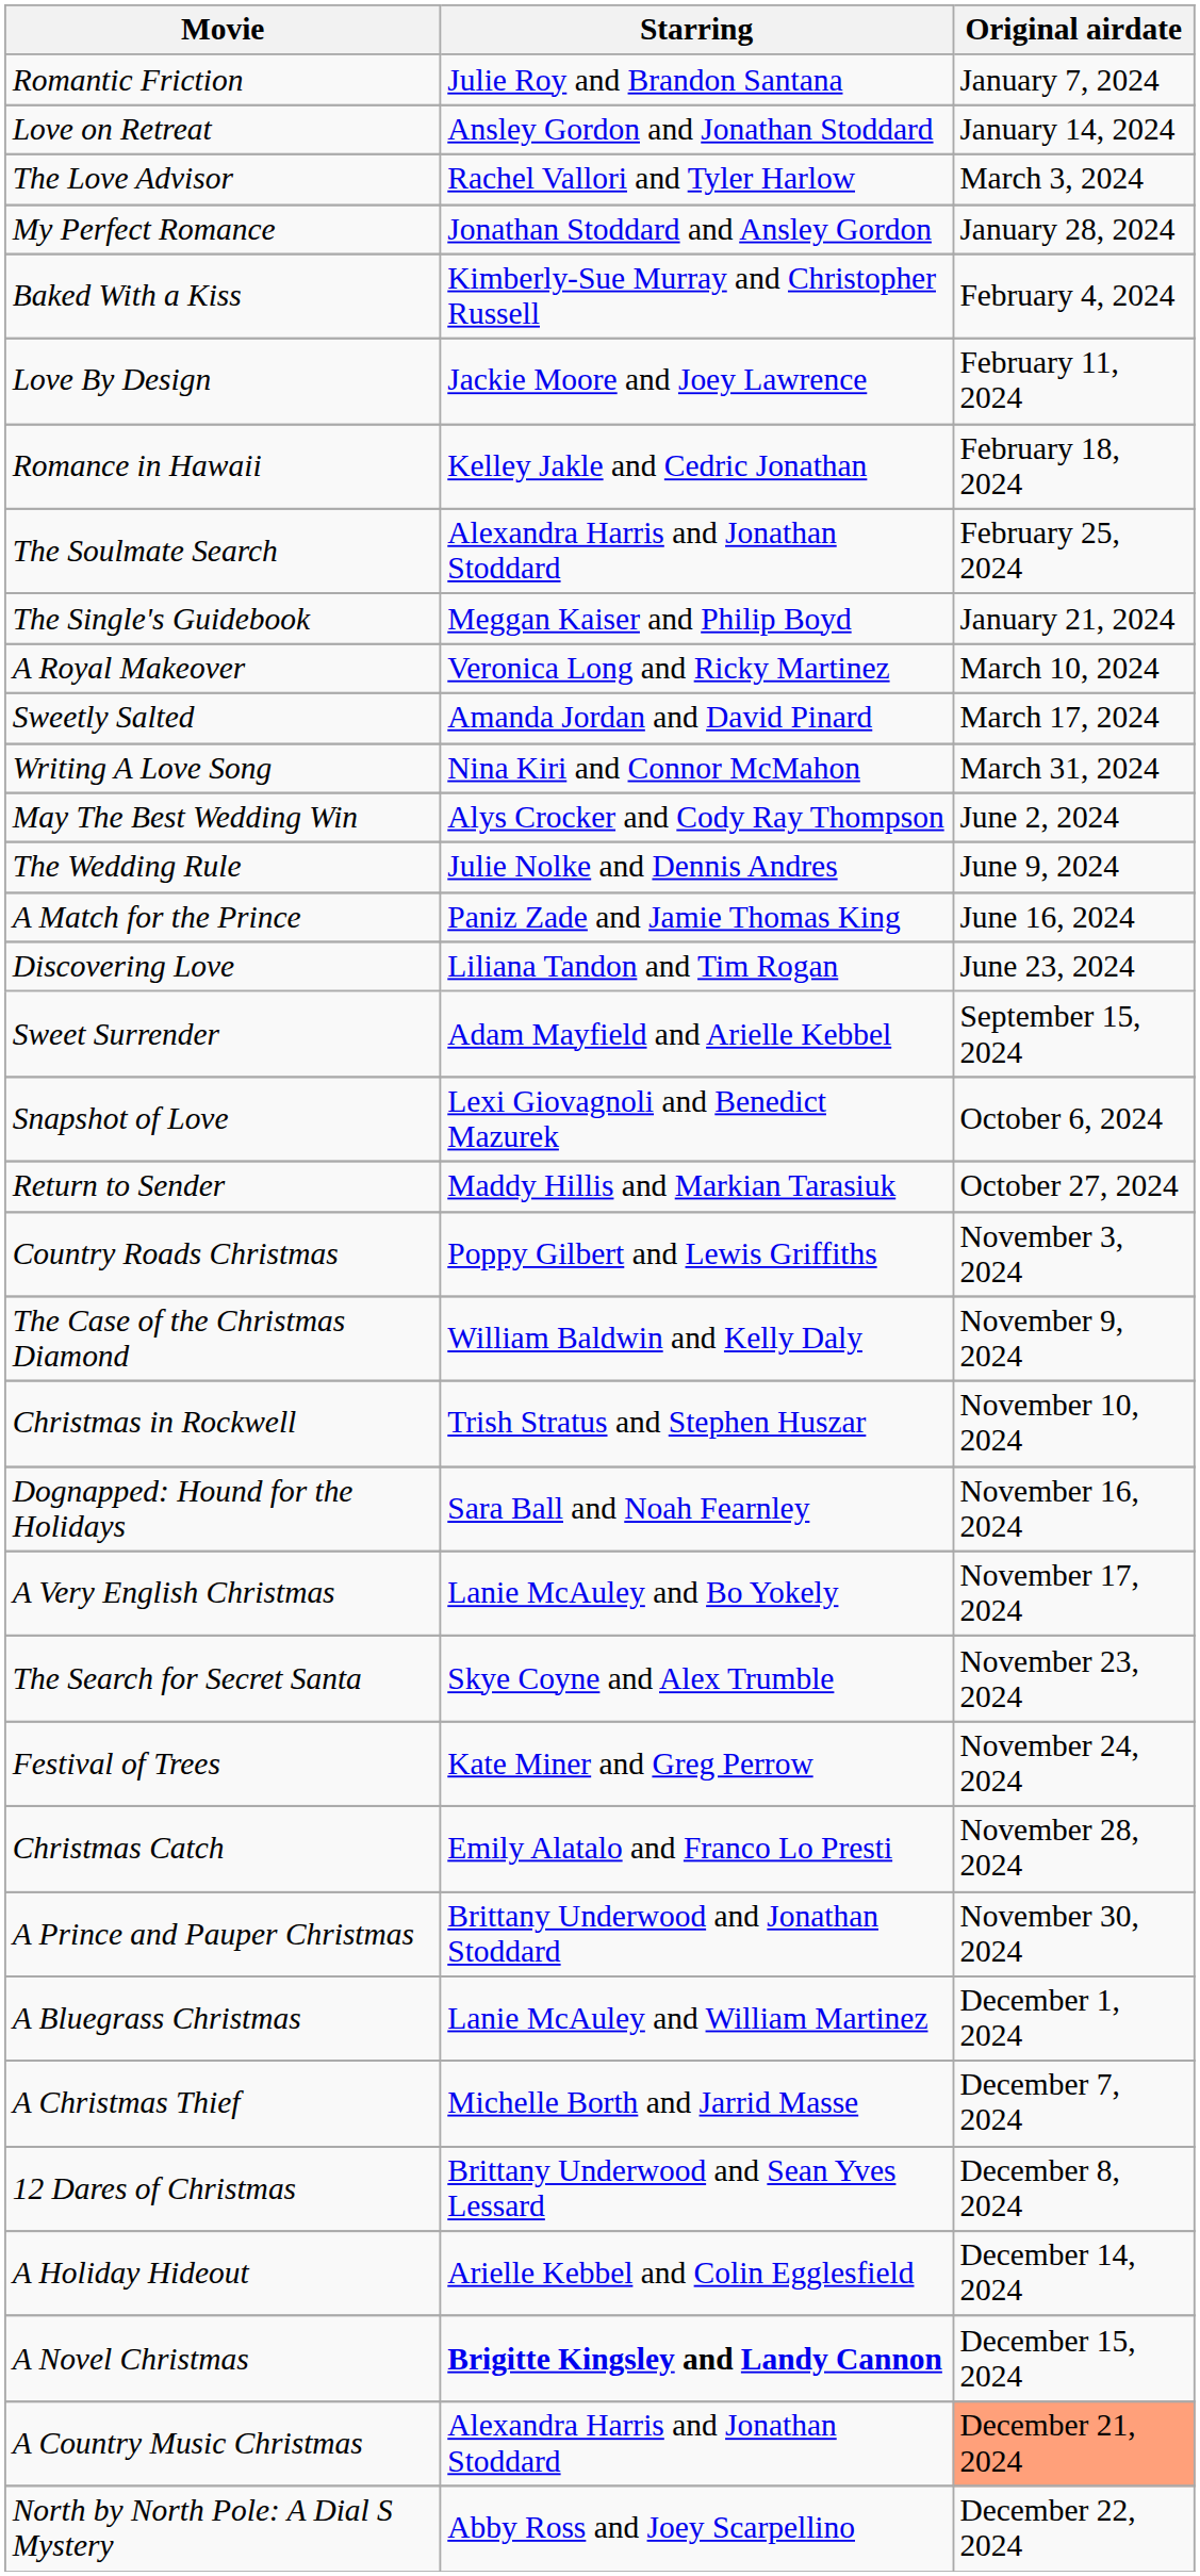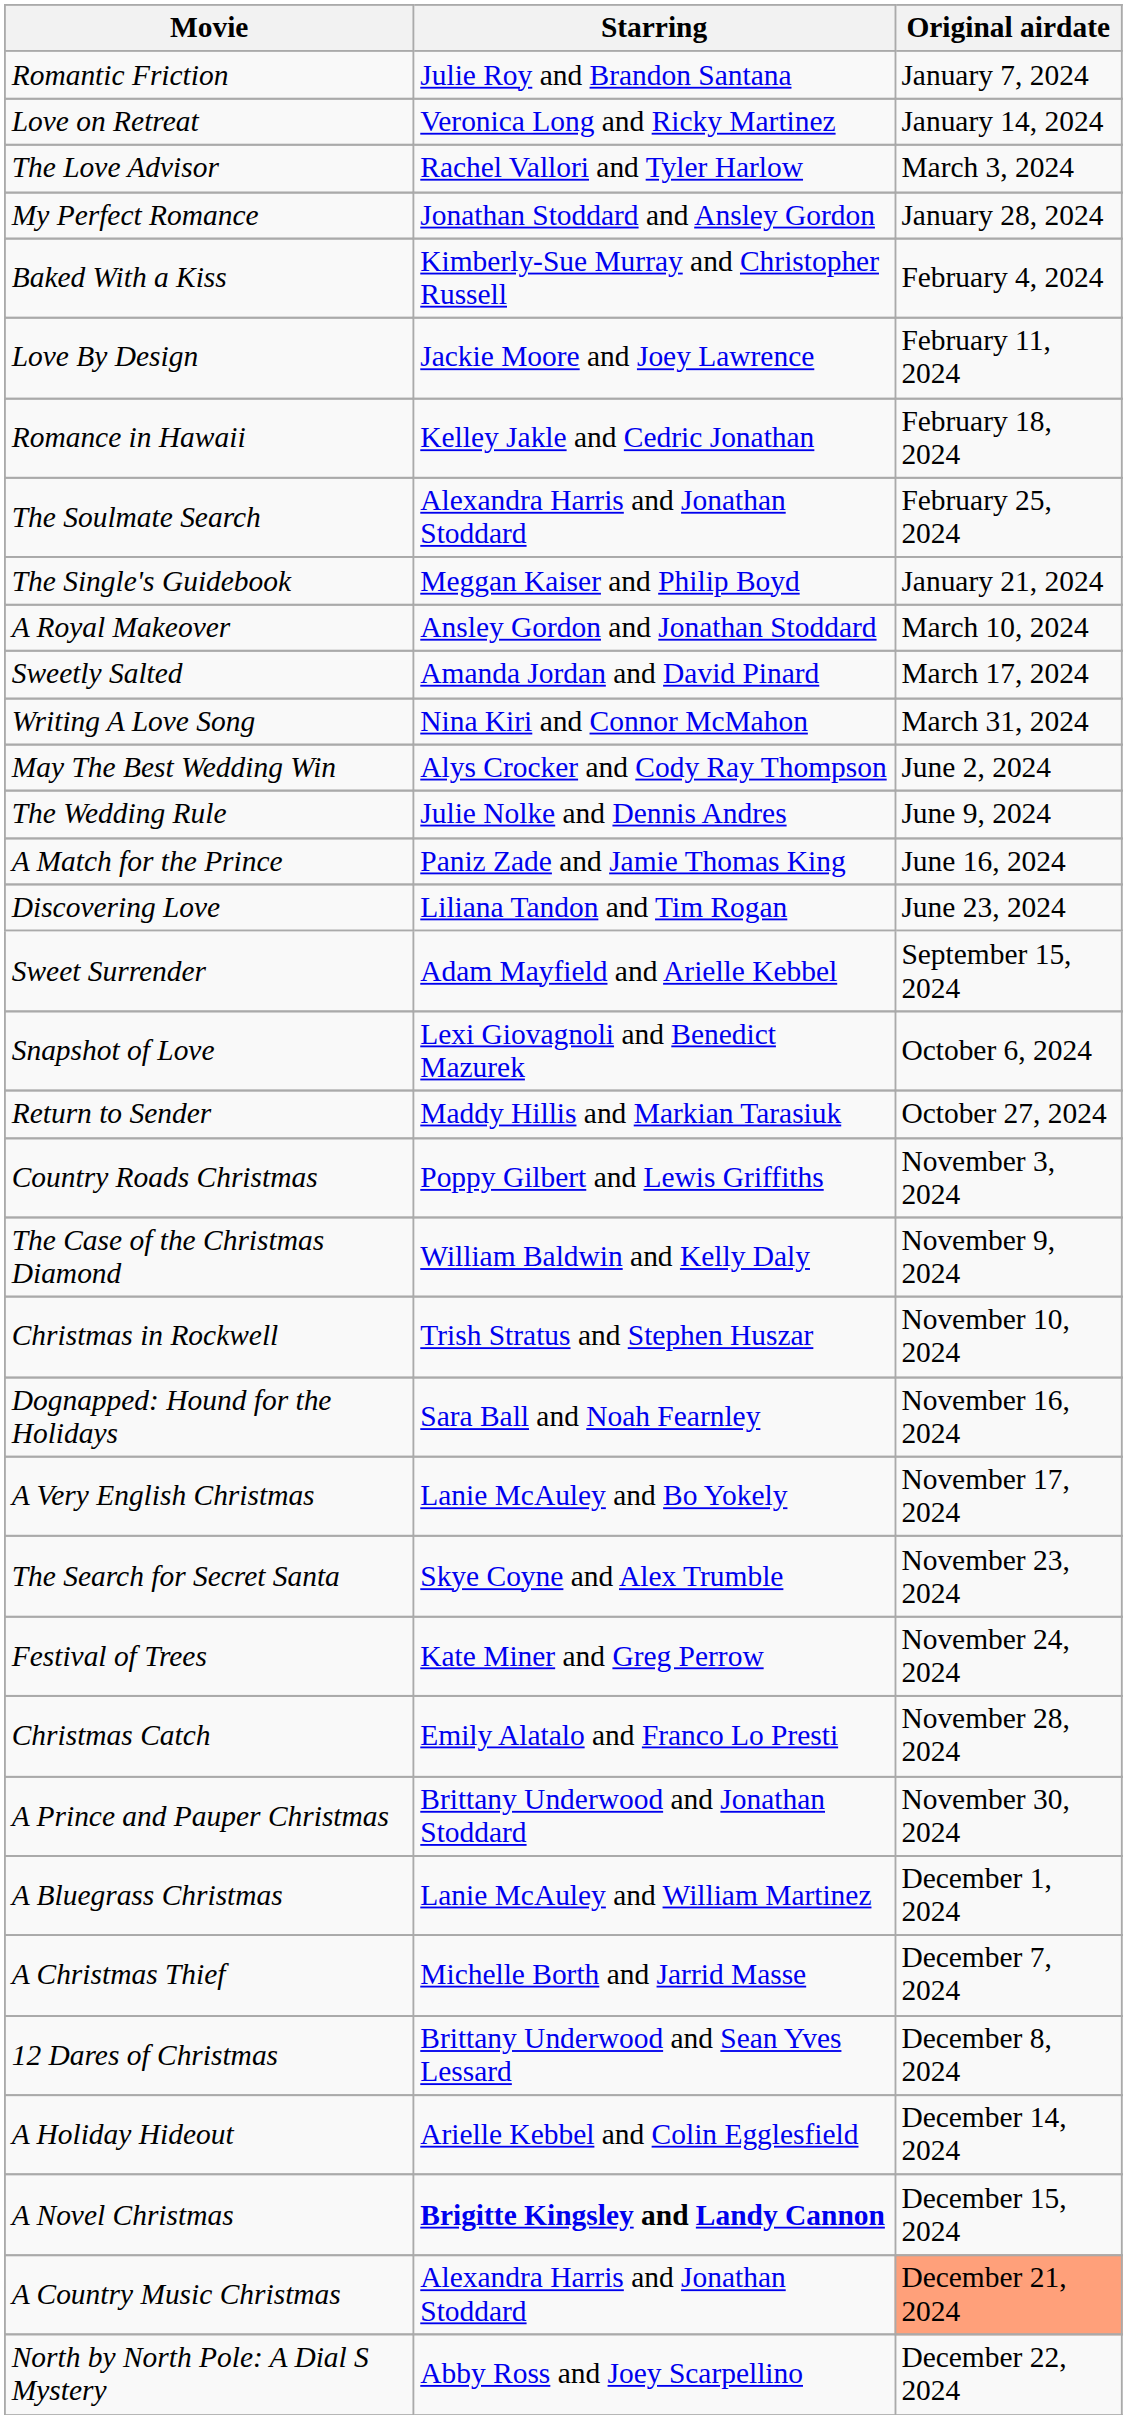Love on Retreat | Starring: Ansley Gordon and Jonathan Stoddard -> Veronica Long and Ricky Martinez
A Royal Makeover | Starring: Veronica Long and Ricky Martinez -> Ansley Gordon and Jonathan Stoddard
